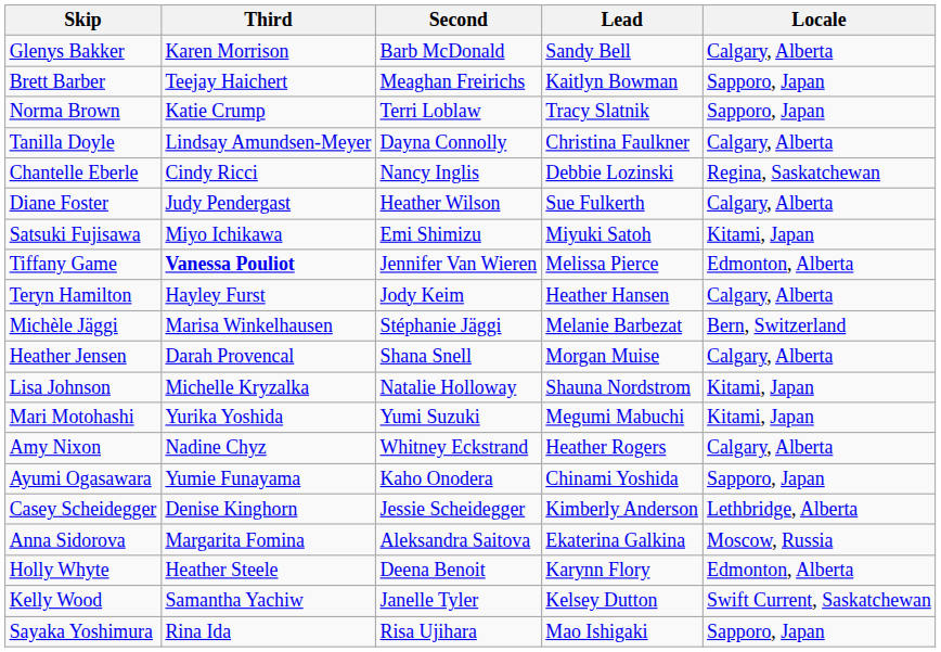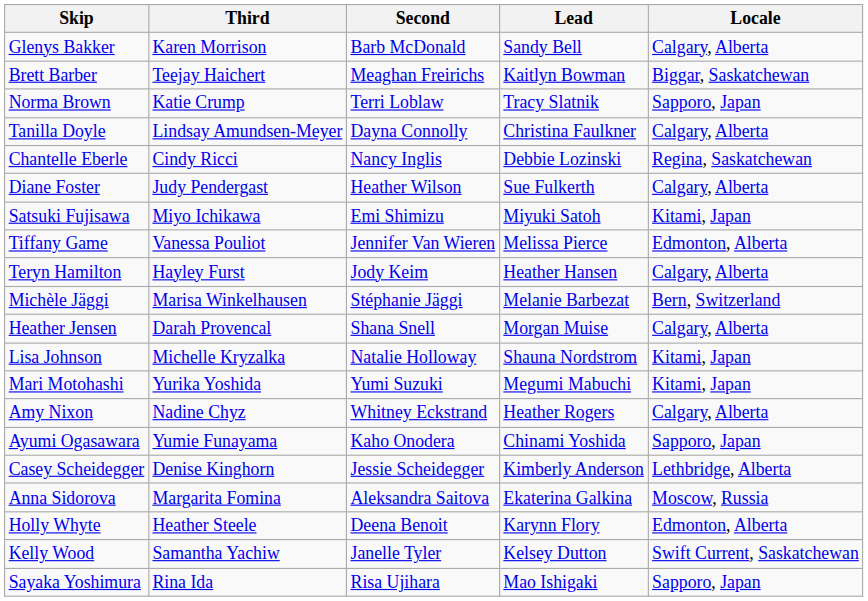Brett Barber | Locale: Sapporo, Japan -> Biggar, Saskatchewan
Tiffany Game | Third: bold -> normal
